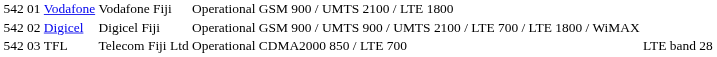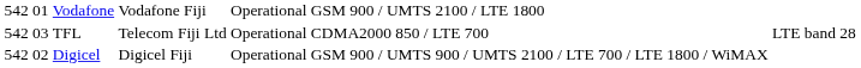rows swapped: Digicel <-> TFL
